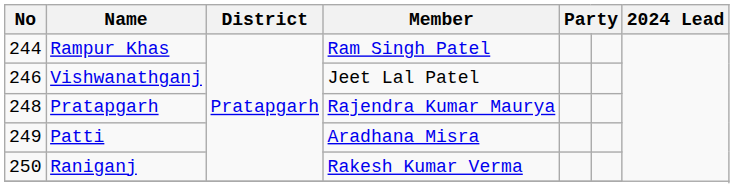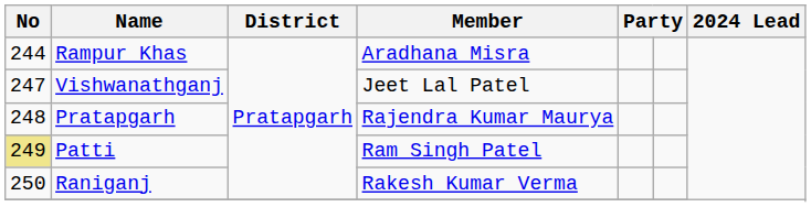Rampur Khas | Member: Ram Singh Patel -> Aradhana Misra
Vishwanathganj | No: 246 -> 247
Patti | No: no background -> khaki background
Patti | Member: Aradhana Misra -> Ram Singh Patel
